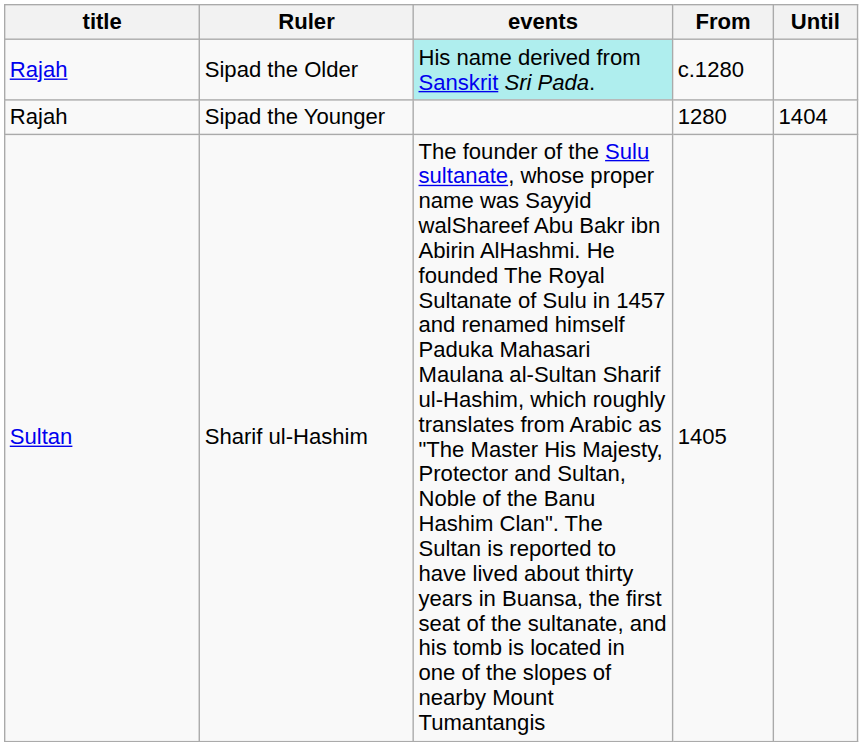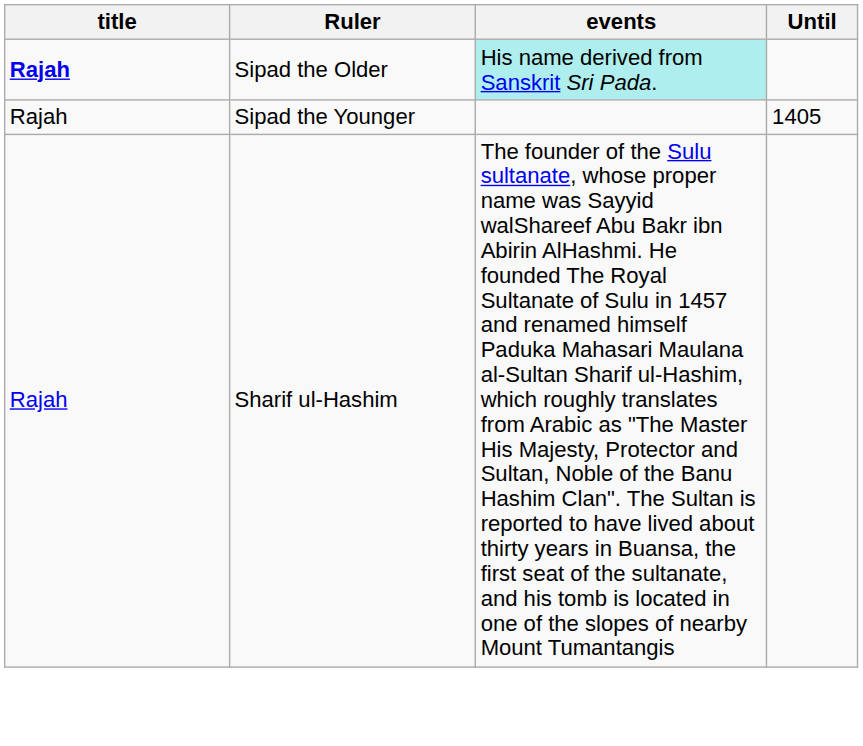- column: From | c.1280 | 1280 | 1405
Sipad the Older | title: normal -> bold
Sipad the Younger | Until: 1404 -> 1405
Sharif ul-Hashim | title: Sultan -> Rajah
